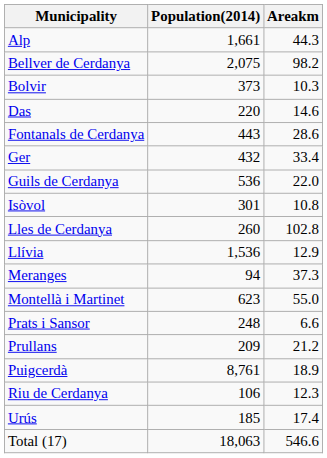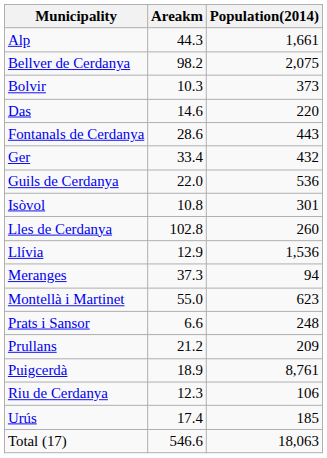columns swapped: Population(2014) <-> Areakm
